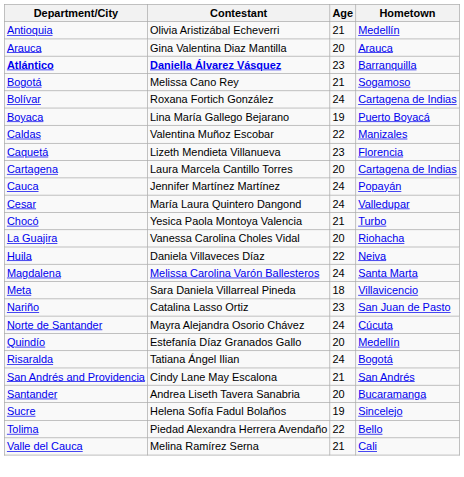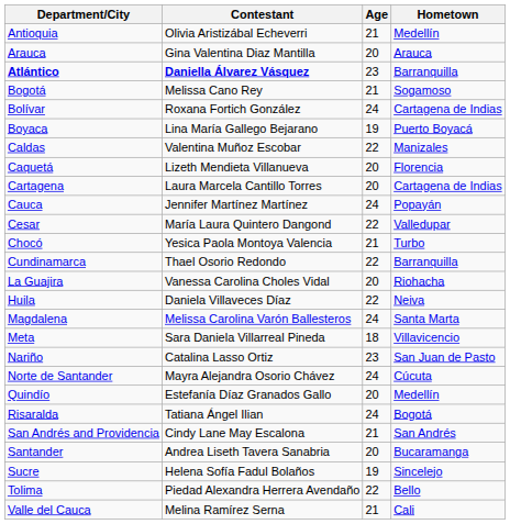Caquetá | Age: 23 -> 20
Cesar | Age: 24 -> 22
+ row: Cundinamarca | Thael Osorio Redondo | 22 | Barranquilla
